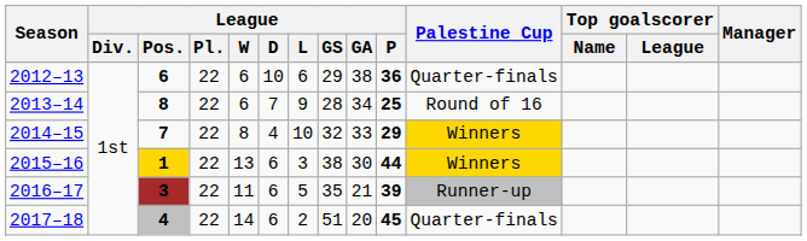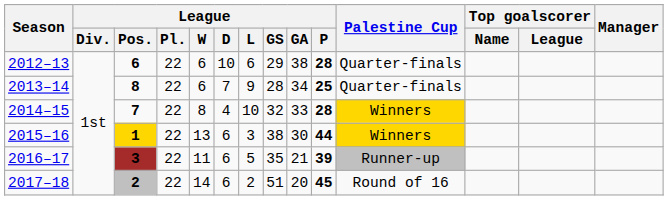2012–13 | League / P: 36 -> 28
2013–14 | Palestine Cup: Round of 16 -> Quarter-finals
2014–15 | League / P: 29 -> 28
2017–18 | League / Pos.: 4 -> 2
2017–18 | Palestine Cup: Quarter-finals -> Round of 16
